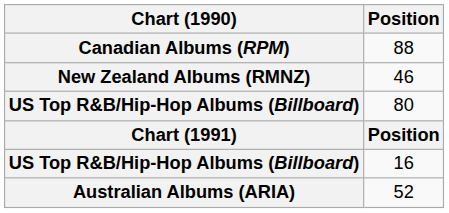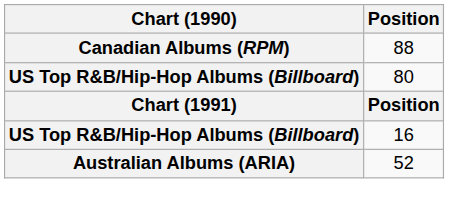- row: New Zealand Albums (RMNZ) | 46
